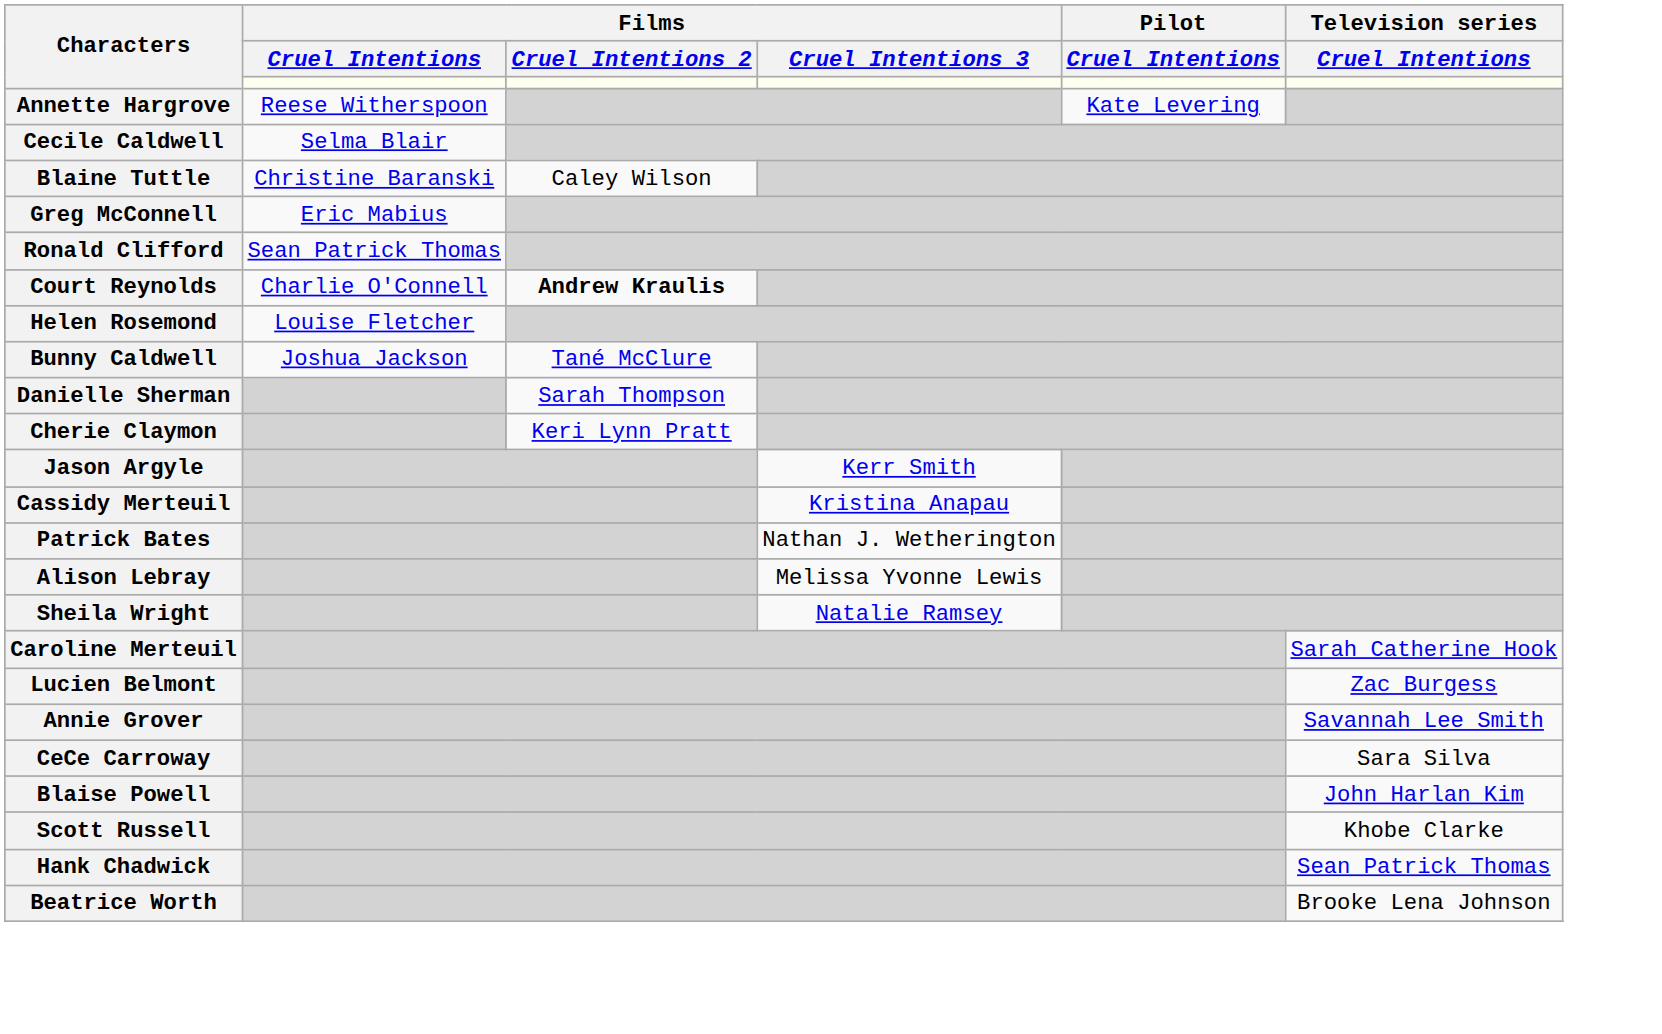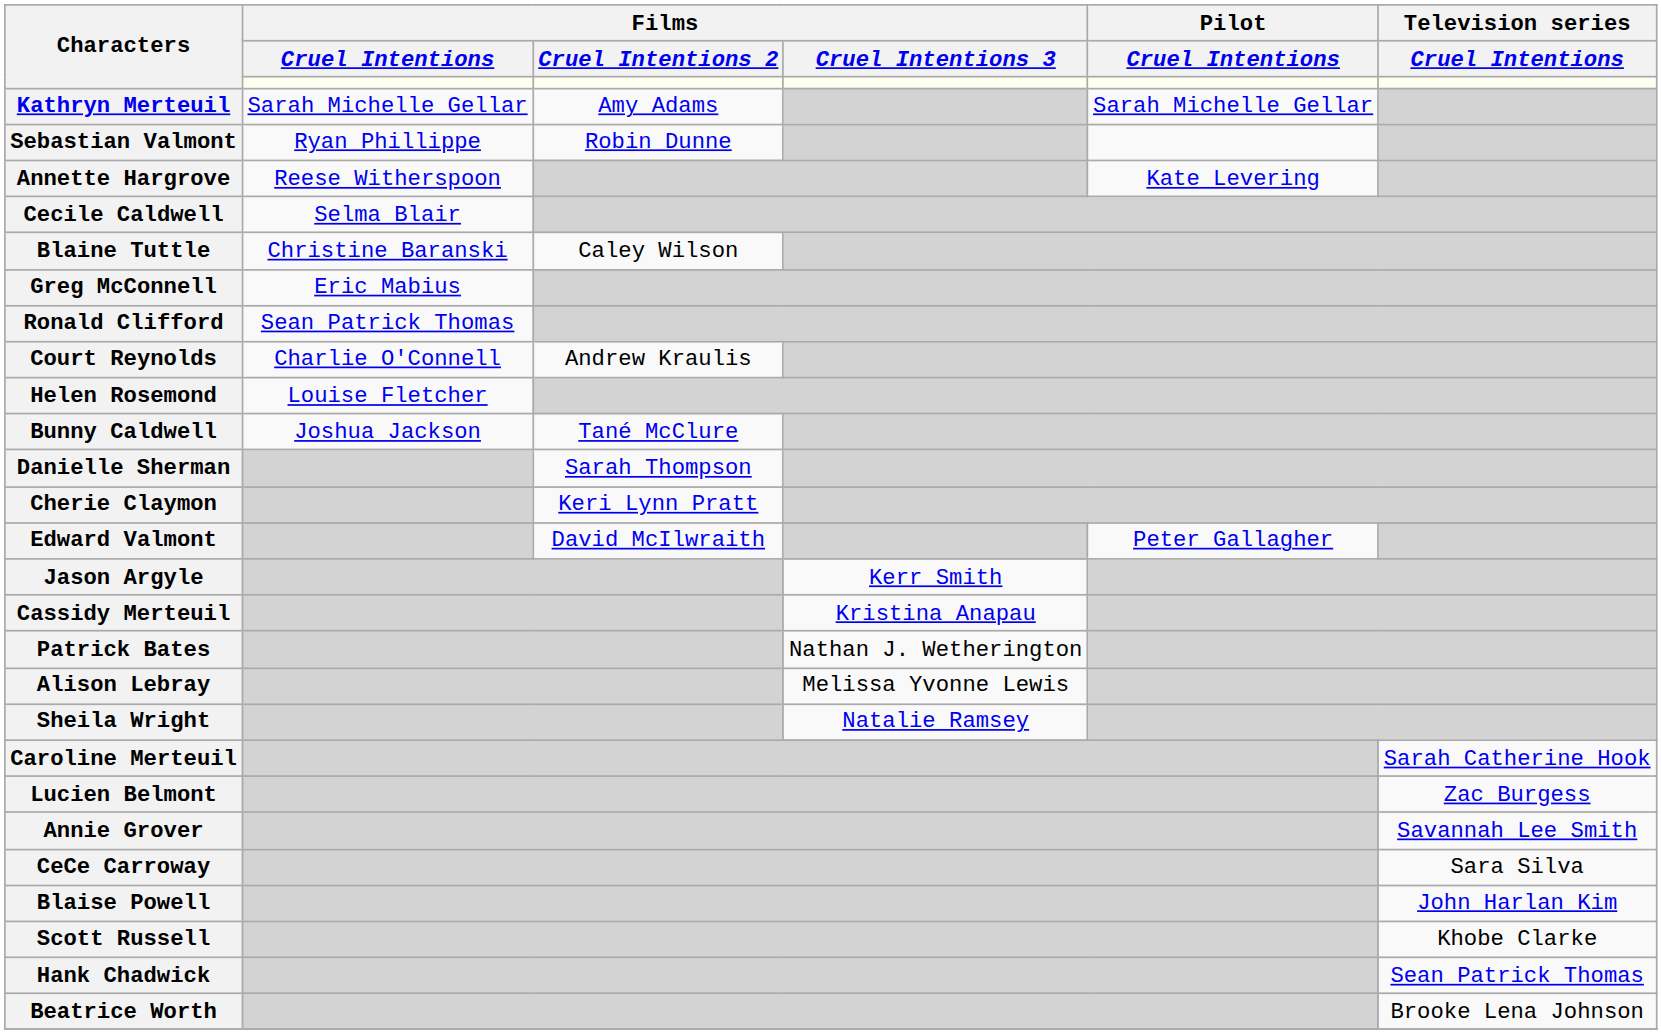+ row: Kathryn Merteuil | Sarah Michelle Gellar | Amy Adams | Sarah Michelle Gellar
+ row: Sebastian Valmont | Ryan Phillippe | Robin Dunne
Court Reynolds | Films / Cruel Intentions 2: bold -> normal
+ row: Edward Valmont | David McIlwraith | Peter Gallagher
